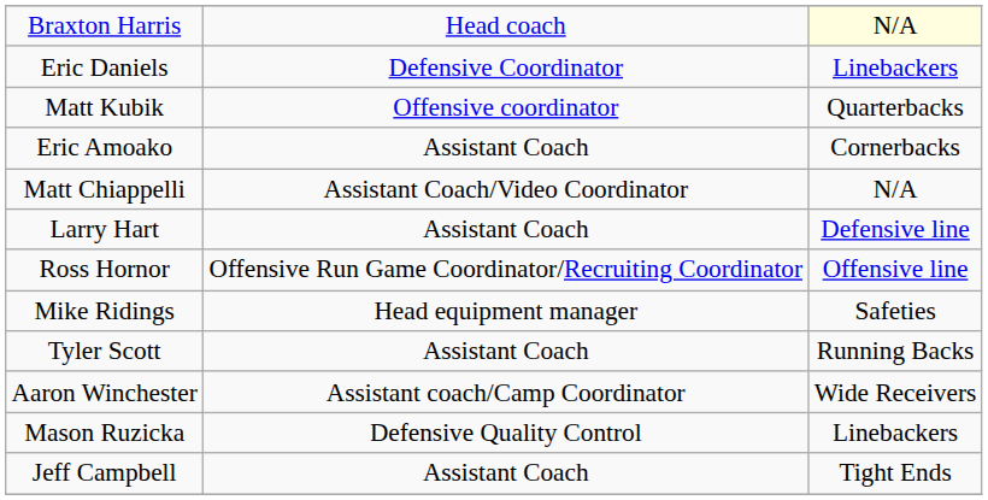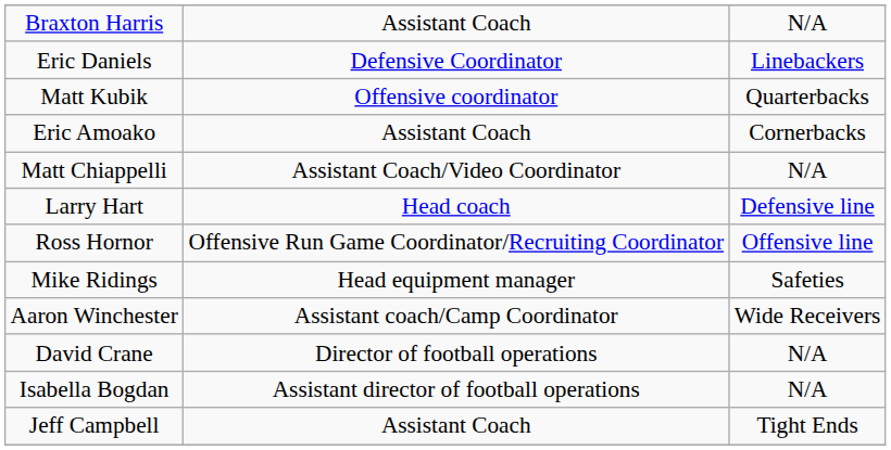Braxton Harris | column 2: Head coach -> Assistant Coach
Braxton Harris | column 3: lightyellow background -> no background
Larry Hart | column 2: Assistant Coach -> Head coach
- row: Tyler Scott | Assistant Coach | Running Backs
- row: Mason Ruzicka | Defensive Quality Control | Linebackers
+ row: David Crane | Director of football operations | N/A
+ row: Isabella Bogdan | Assistant director of football operations | N/A
